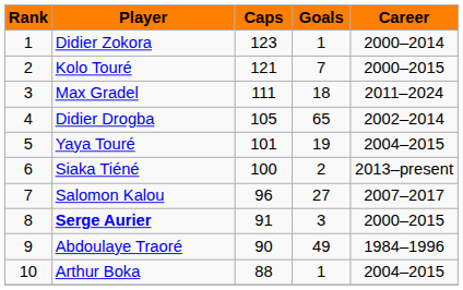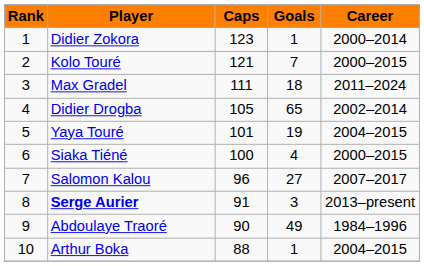Siaka Tiéné | Goals: 2 -> 4
Siaka Tiéné | Career: 2013–present -> 2000–2015
Serge Aurier | Career: 2000–2015 -> 2013–present
